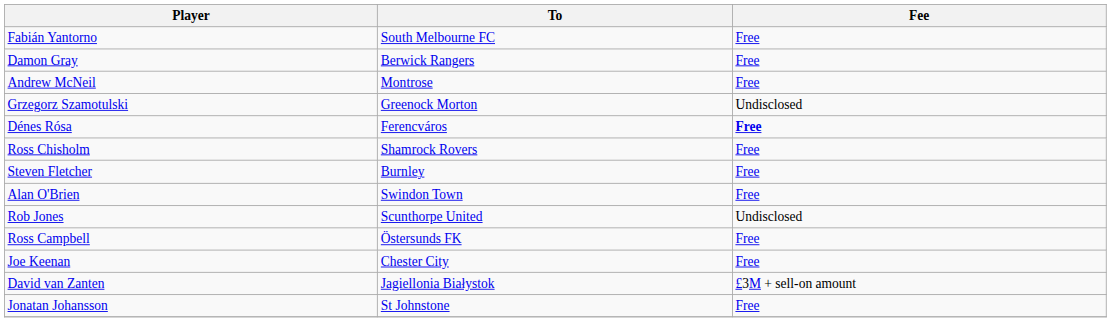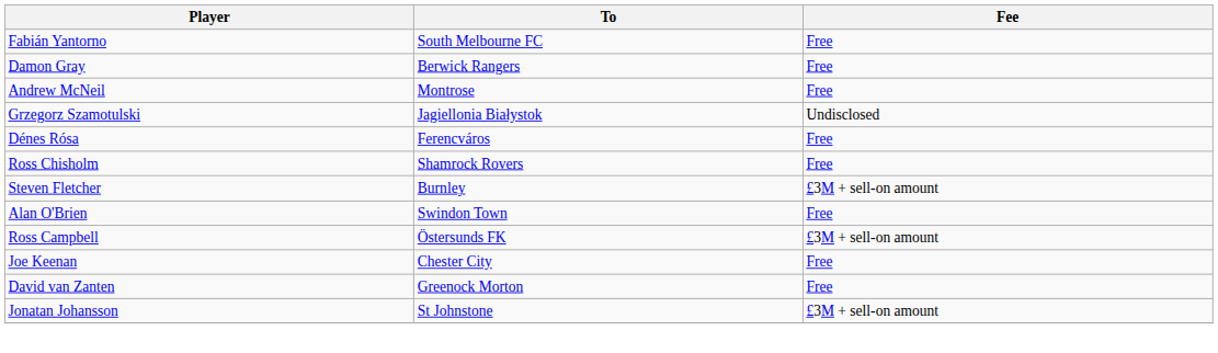Grzegorz Szamotulski | To: Greenock Morton -> Jagiellonia Białystok
Dénes Rósa | Fee: bold -> normal
Steven Fletcher | Fee: Free -> £3M + sell-on amount
- row: Rob Jones | Scunthorpe United | Undisclosed
Ross Campbell | Fee: Free -> £3M + sell-on amount
David van Zanten | To: Jagiellonia Białystok -> Greenock Morton
David van Zanten | Fee: £3M + sell-on amount -> Free
Jonatan Johansson | Fee: Free -> £3M + sell-on amount
